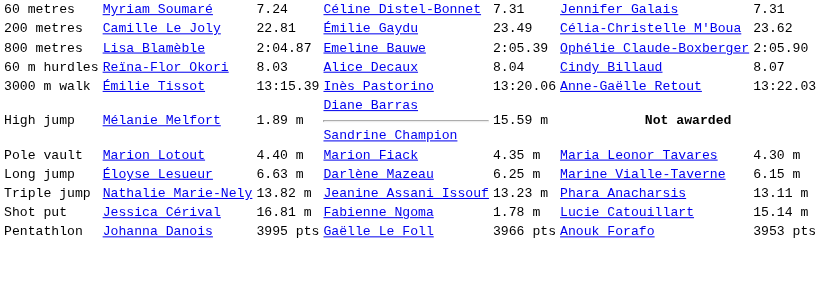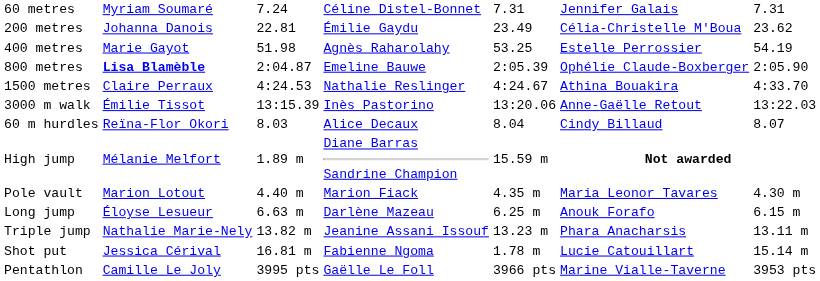200 metres | column 2: Camille Le Joly -> Johanna Danois
+ row: 400 metres | Marie Gayot | 51.98 | Agnès Raharolahy | 53.25 | Estelle Perrossier | 54.19
800 metres | column 2: normal -> bold
+ row: 1500 metres | Claire Perraux | 4:24.53 | Nathalie Reslinger | 4:24.67 | Athina Bouakira | 4:33.70
rows swapped: 3000 m walk <-> 60 m hurdles
Long jump | column 6: Marine Vialle-Taverne -> Anouk Forafo
Pentathlon | column 2: Johanna Danois -> Camille Le Joly
Pentathlon | column 6: Anouk Forafo -> Marine Vialle-Taverne
